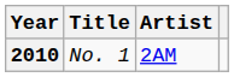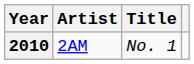columns swapped: Title <-> Artist
